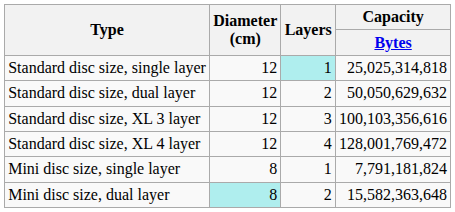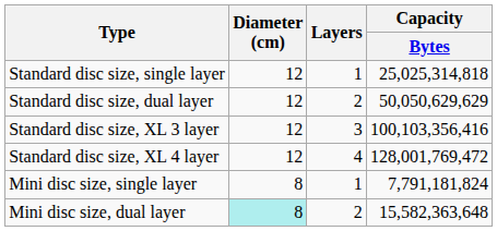Standard disc size, single layer | Layers: paleturquoise background -> no background
Standard disc size, dual layer | Capacity / Bytes: 50,050,629,632 -> 50,050,629,629
Standard disc size, XL 3 layer | Capacity / Bytes: 100,103,356,616 -> 100,103,356,416
